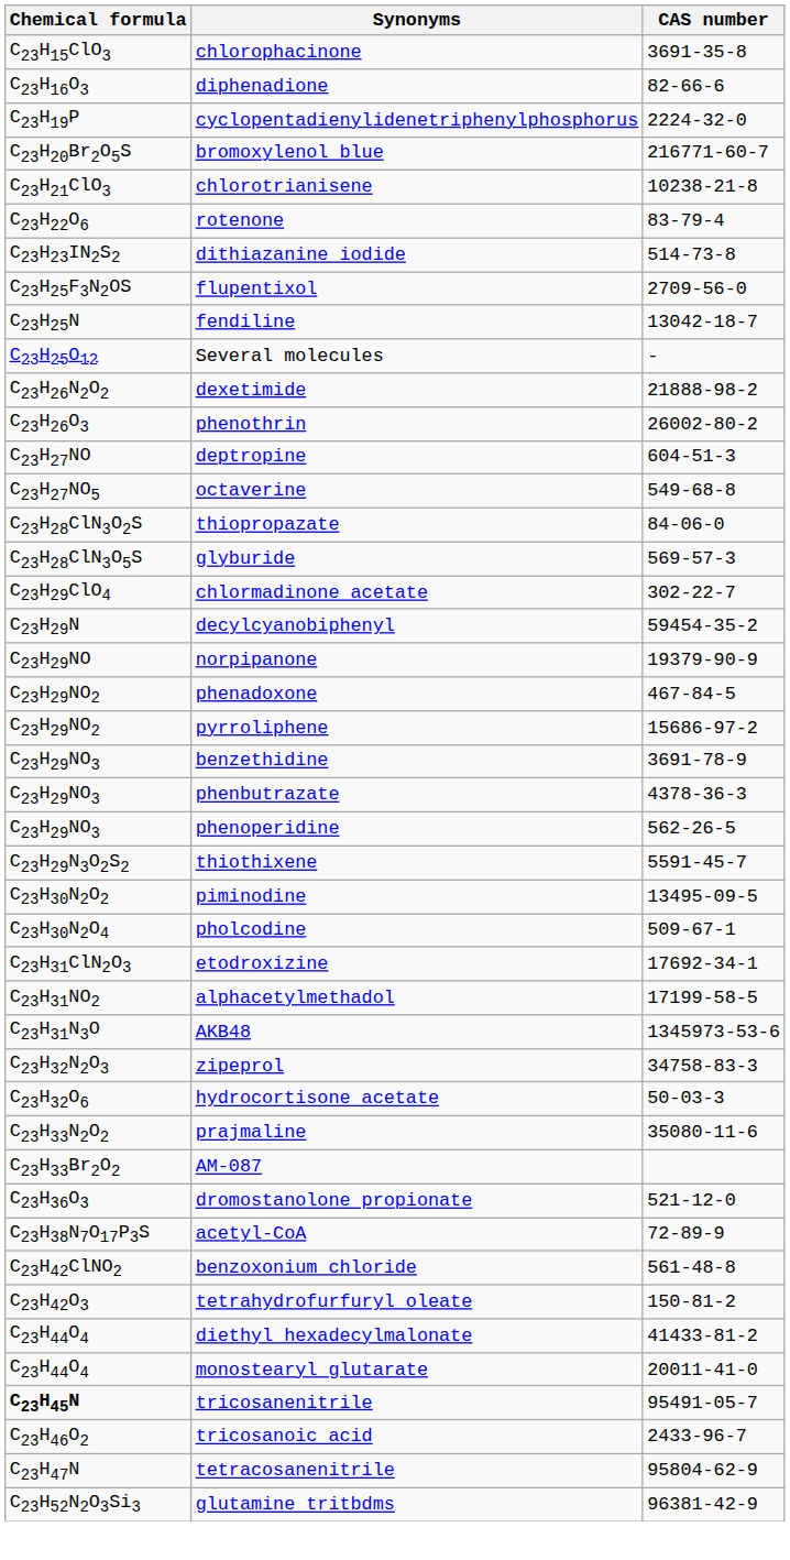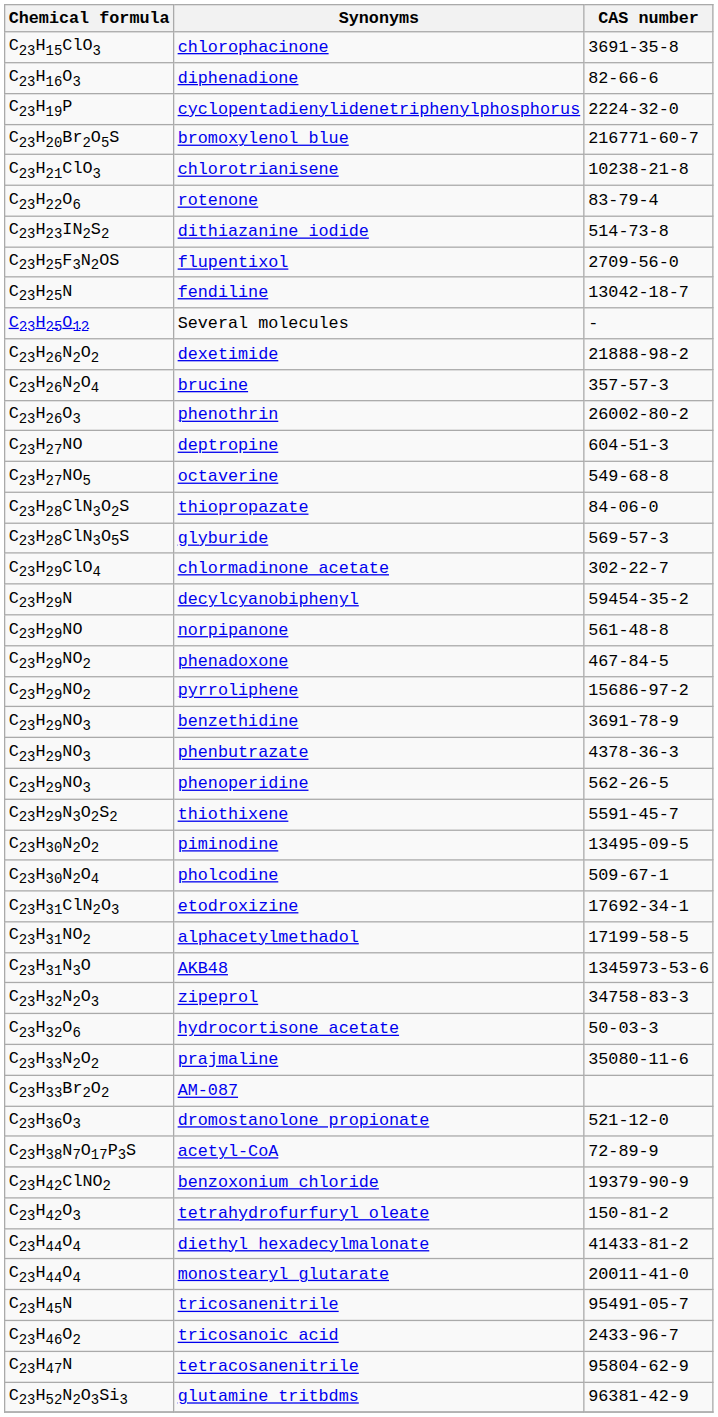+ row: C23H26N2O4 | brucine | 357-57-3
norpipanone | CAS number: 19379-90-9 -> 561-48-8
benzoxonium chloride | CAS number: 561-48-8 -> 19379-90-9
tricosanenitrile | Chemical formula: bold -> normal
